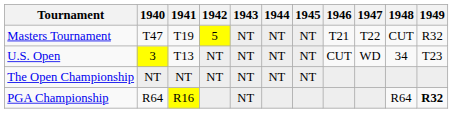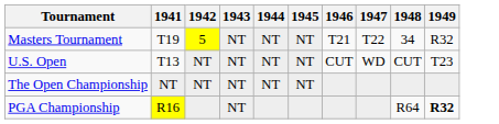- column: 1940 | T47 | 3 | NT | R64
Masters Tournament | 1948: CUT -> 34
U.S. Open | 1948: 34 -> CUT
